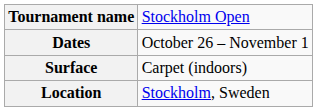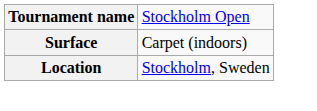- row: Dates | October 26 – November 1
